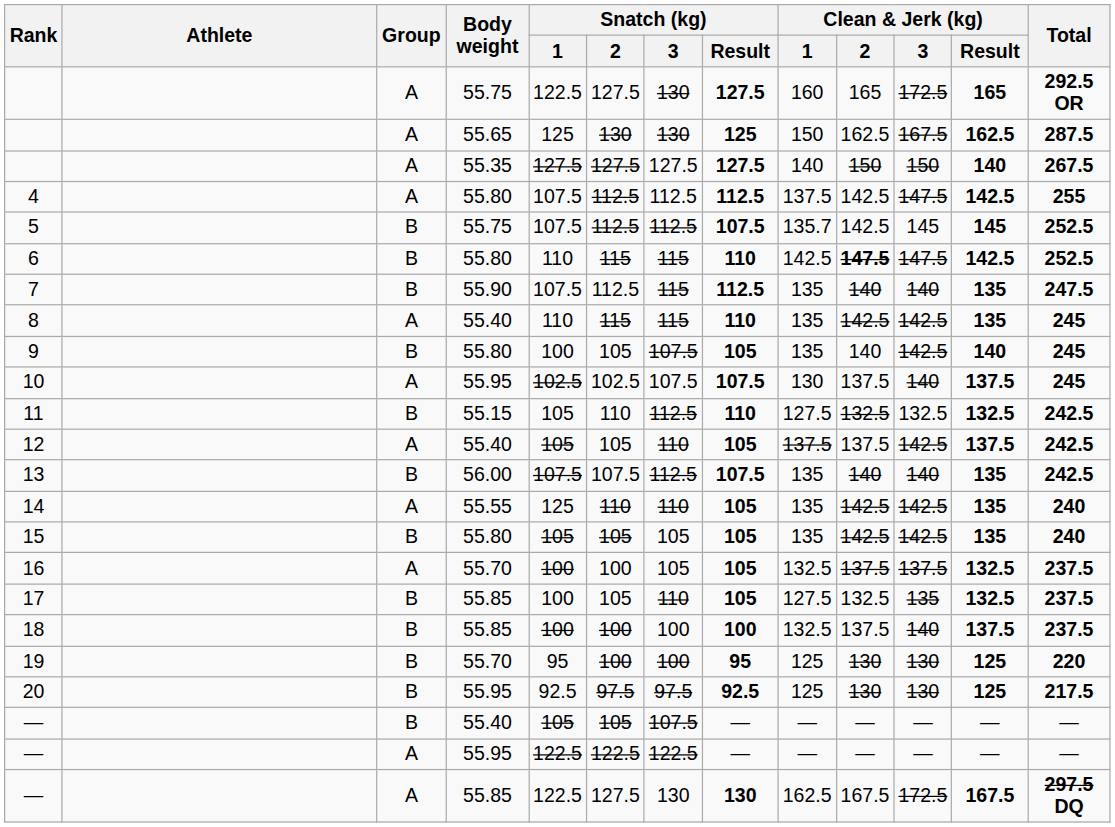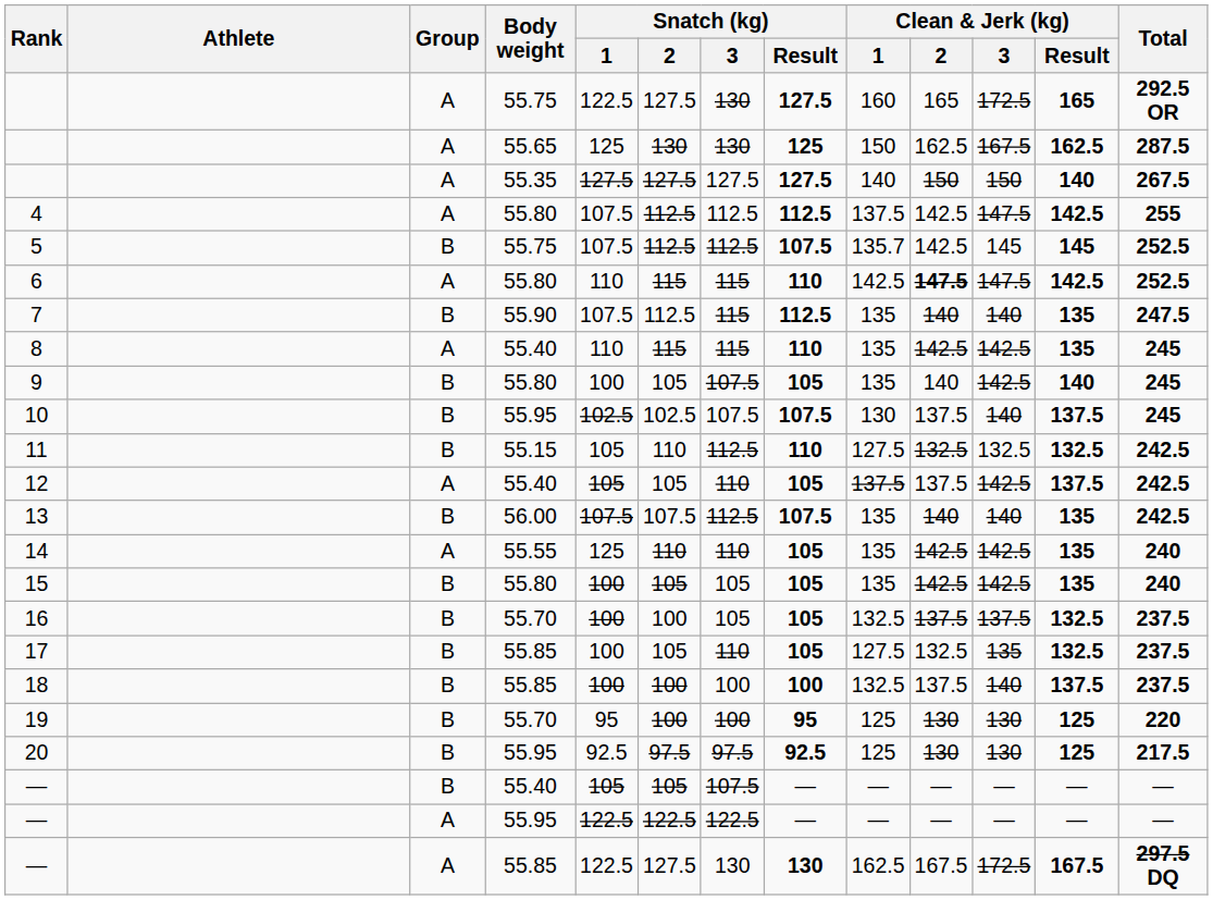6 | Group: B -> A
10 | Group: A -> B
15 | Snatch (kg) / 1: 105 -> 100
16 | Group: A -> B
